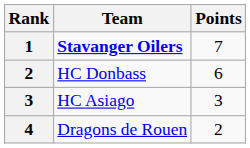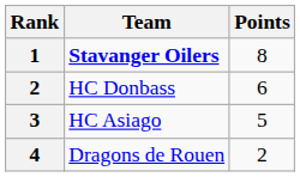Stavanger Oilers | Points: 7 -> 8
HC Asiago | Points: 3 -> 5
